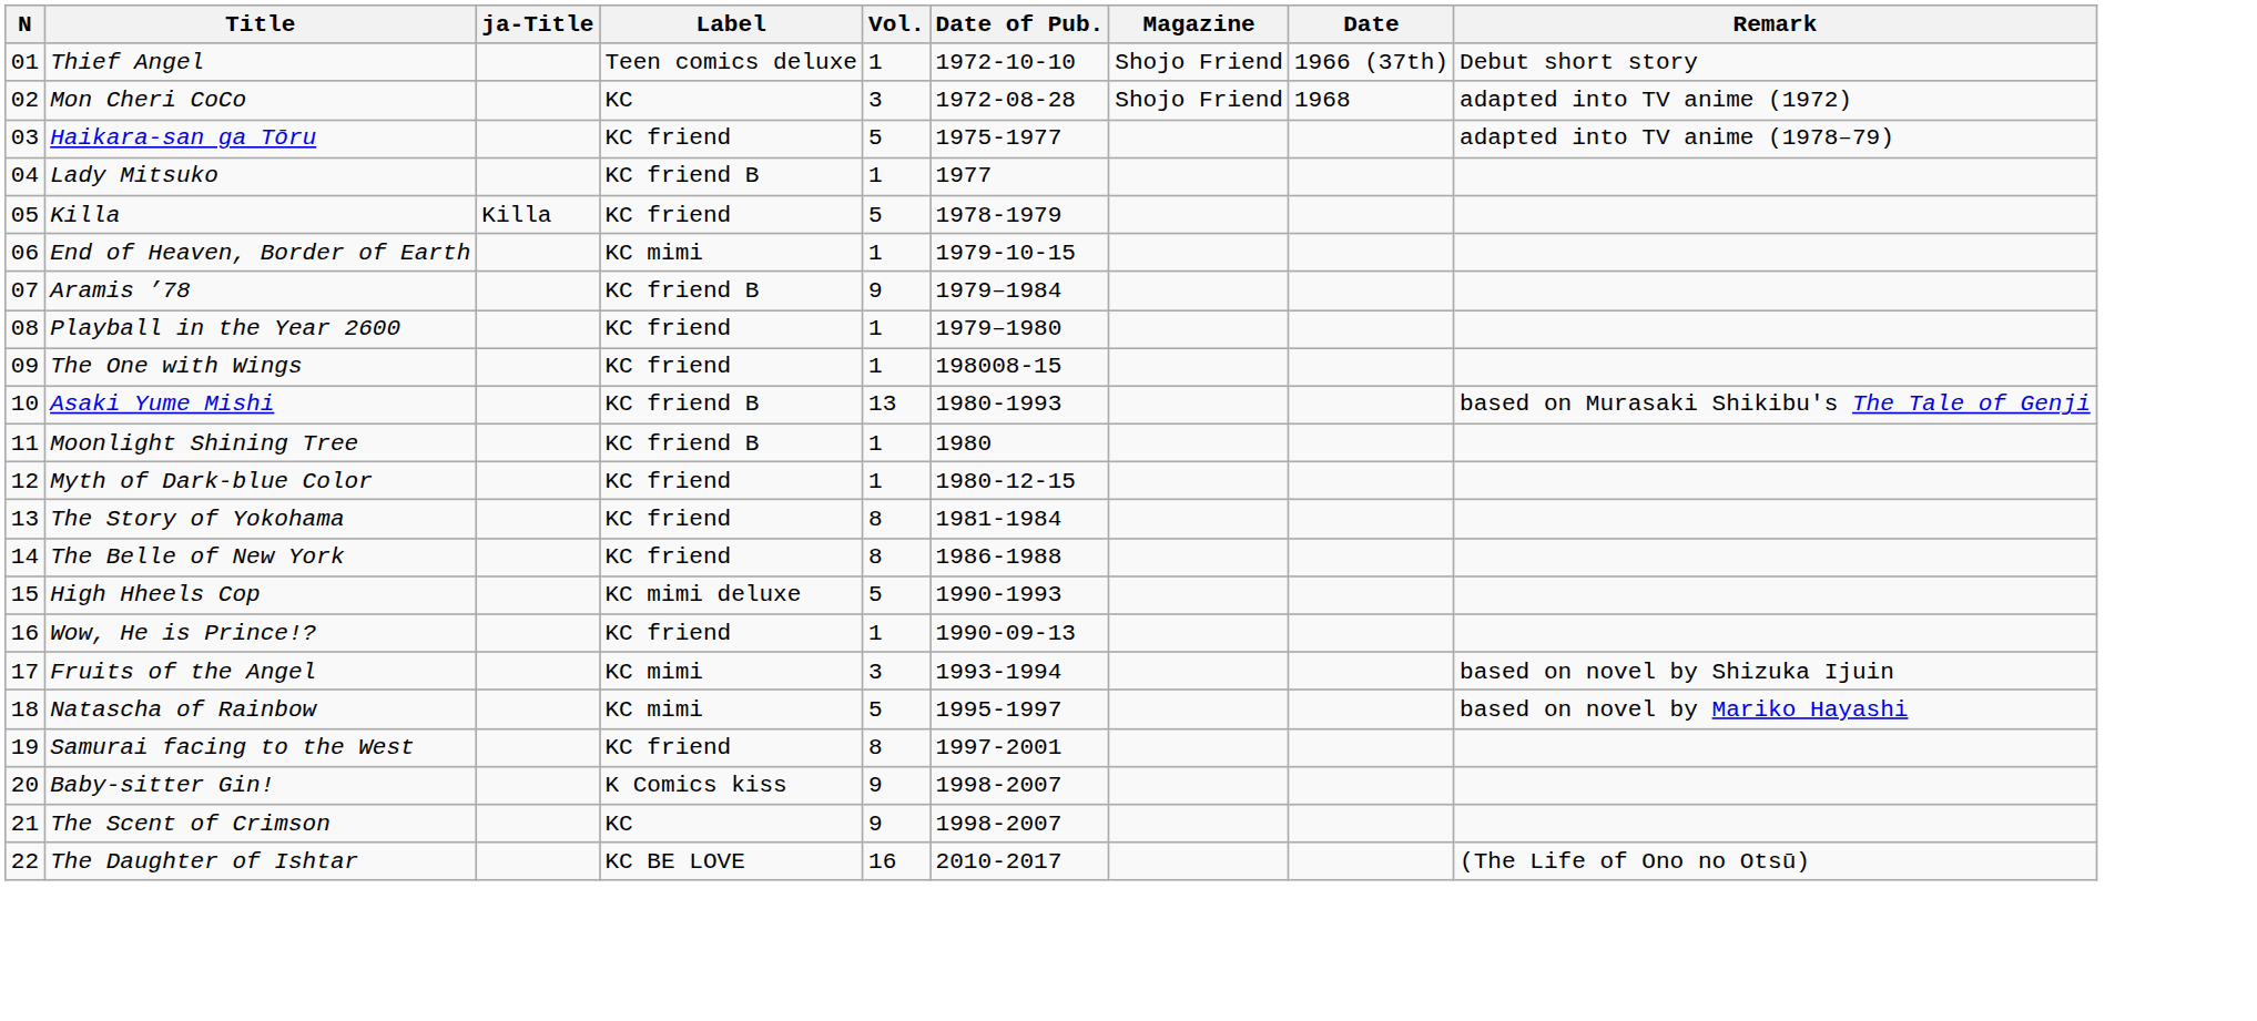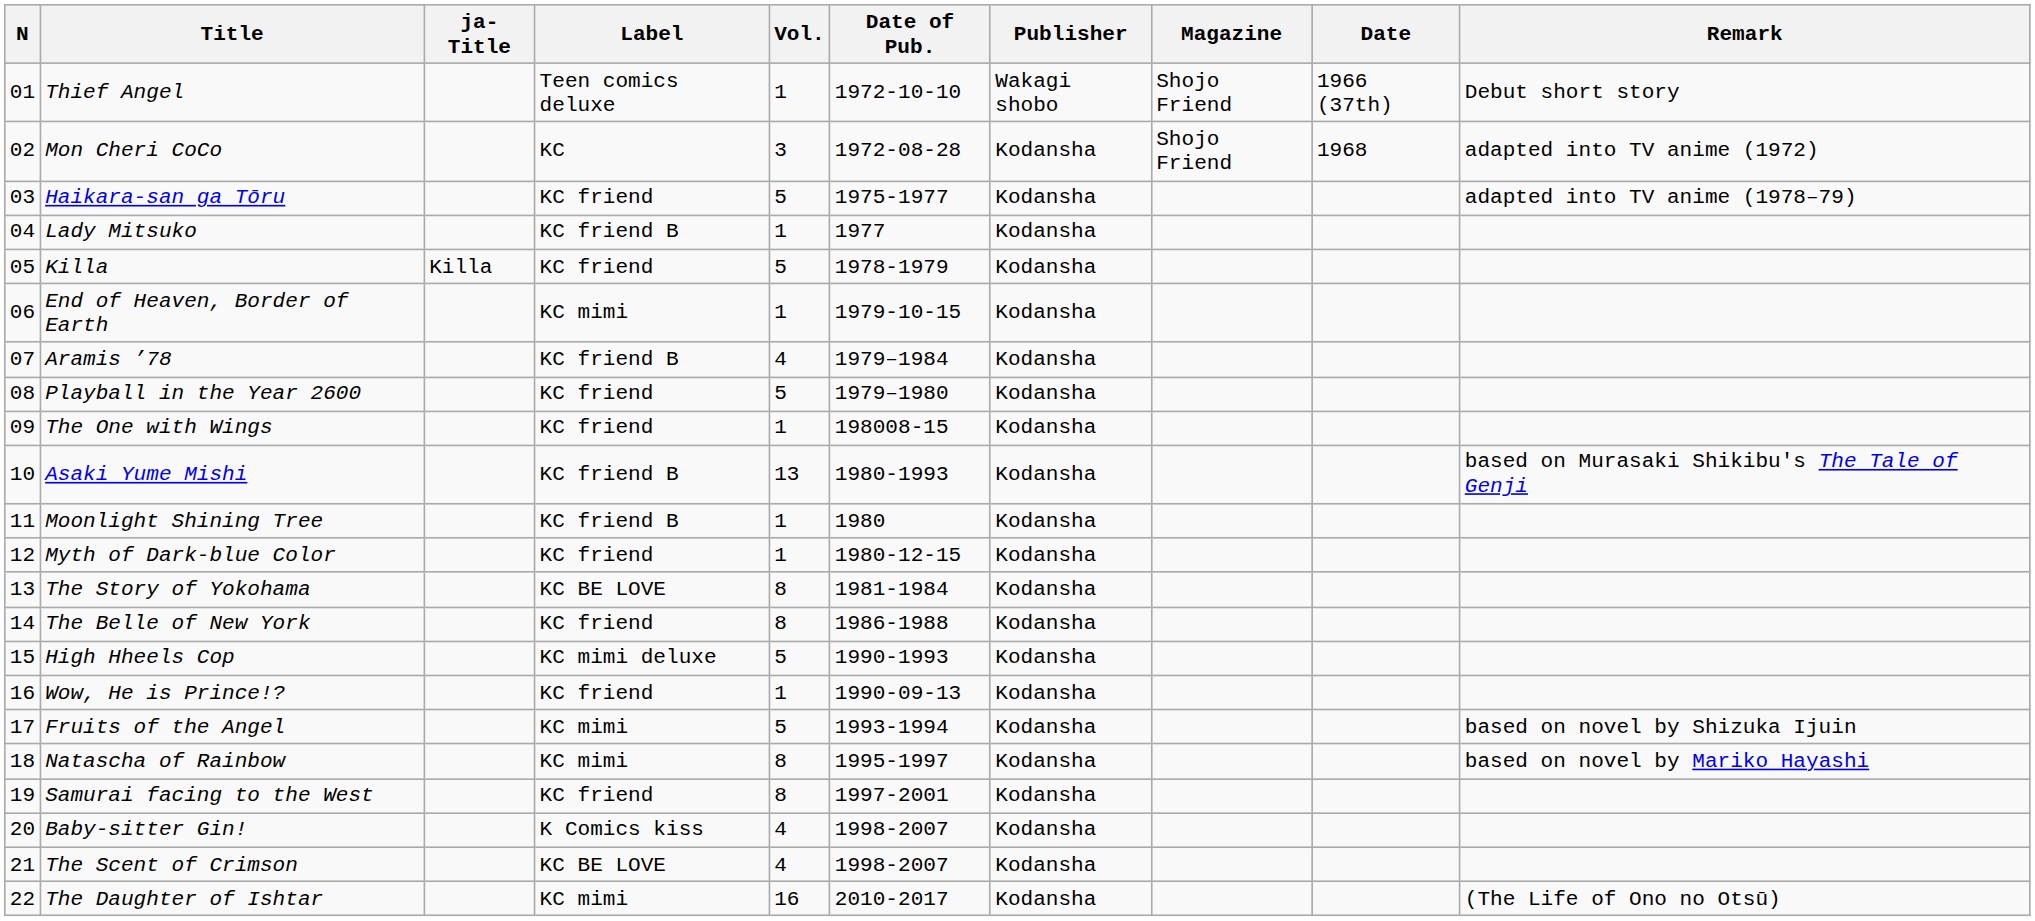+ column: Publisher | Wakagi shobo | Kodansha | Kodansha | Kodansha | Kodansha | Kodansha | Kodansha | Kodansha | Kodansha | Kodansha | Kodansha | Kodansha | Kodansha | Kodansha | Kodansha | Kodansha | Kodansha | Kodansha | Kodansha | Kodansha | Kodansha | Kodansha
Aramis ’78 | Vol.: 9 -> 4
Playball in the Year 2600 | Vol.: 1 -> 5
The Story of Yokohama | Label: KC friend -> KC BE LOVE
Fruits of the Angel | Vol.: 3 -> 5
Natascha of Rainbow | Vol.: 5 -> 8
Baby-sitter Gin! | Vol.: 9 -> 4
The Scent of Crimson | Label: KC -> KC BE LOVE
The Scent of Crimson | Vol.: 9 -> 4
The Daughter of Ishtar | Label: KC BE LOVE -> KC mimi
